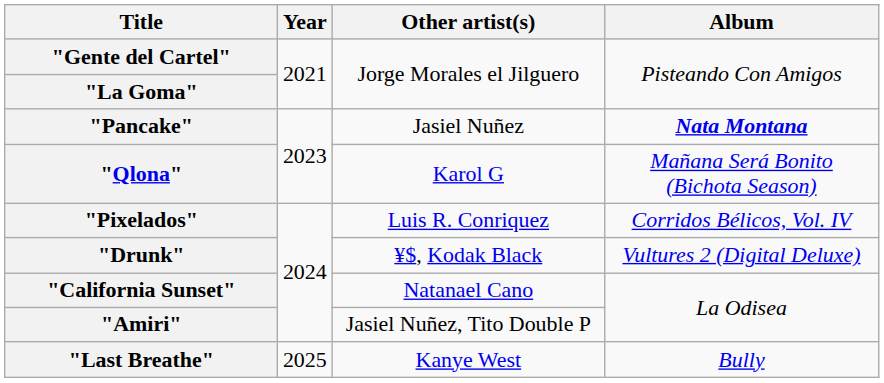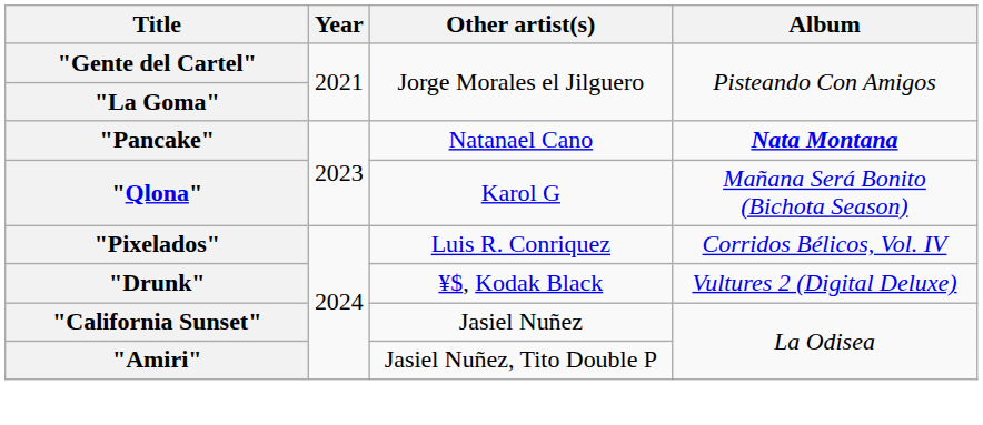"Pancake" | Other artist(s): Jasiel Nuñez -> Natanael Cano
"California Sunset" | Other artist(s): Natanael Cano -> Jasiel Nuñez
- row: "Last Breathe" | 2025 | Kanye West | Bully
